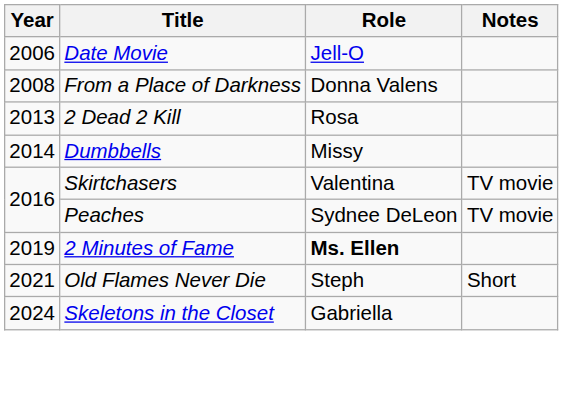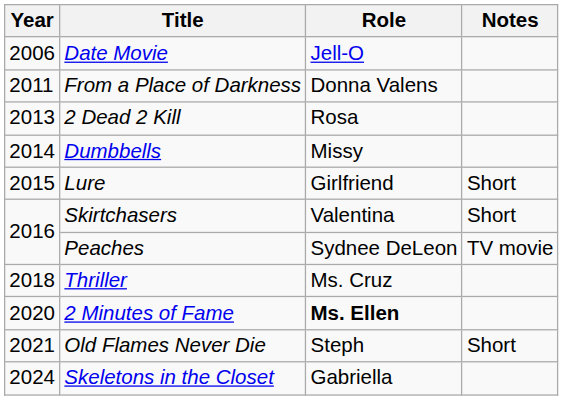From a Place of Darkness | Year: 2008 -> 2011
+ row: 2015 | Lure | Girlfriend | Short
Skirtchasers | Notes: TV movie -> Short
+ row: 2018 | Thriller | Ms. Cruz
2 Minutes of Fame | Year: 2019 -> 2020
